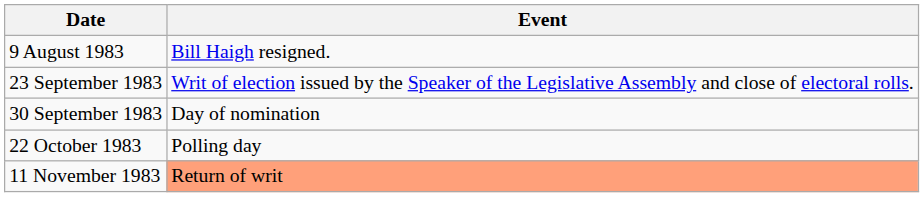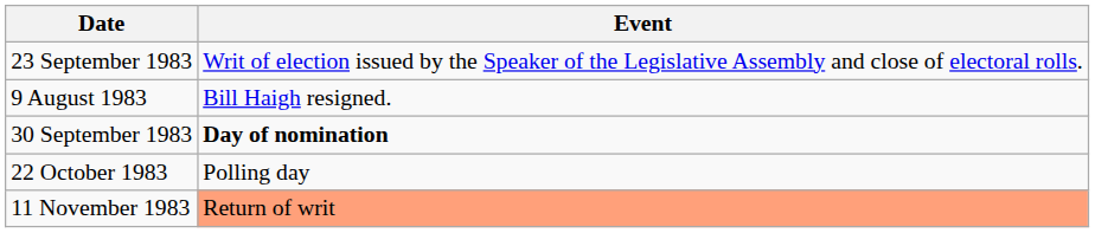rows swapped: 9 August 1983 <-> 23 September 1983
30 September 1983 | Event: normal -> bold
